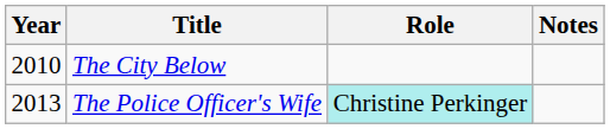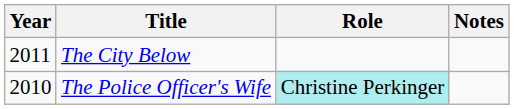The City Below | Year: 2010 -> 2011
The Police Officer's Wife | Year: 2013 -> 2010
